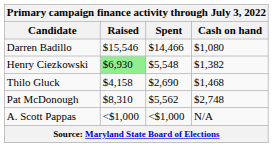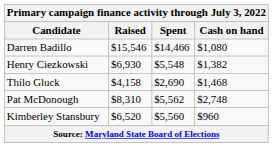Henry Ciezkowski | Raised: lightgreen background -> no background
- row: A. Scott Pappas | <$1,000 | <$1,000 | N/A
+ row: Kimberley Stansbury | $6,520 | $5,560 | $960
